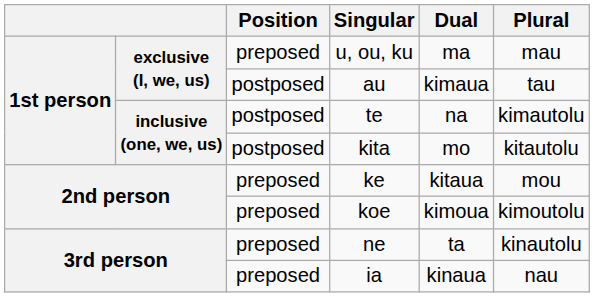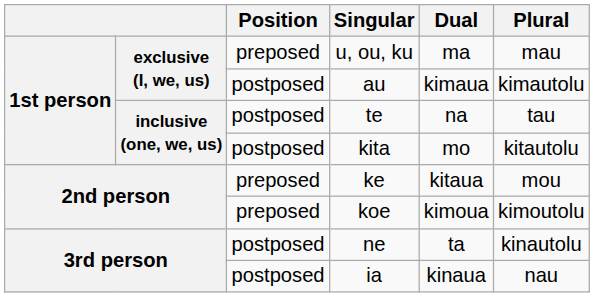au | Plural: tau -> kimautolu
te | Plural: kimautolu -> tau
ne | Position: preposed -> postposed
ia | Position: preposed -> postposed
